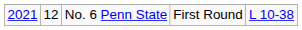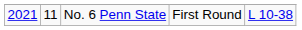No. 6 Penn State | column 2: 12 -> 11
